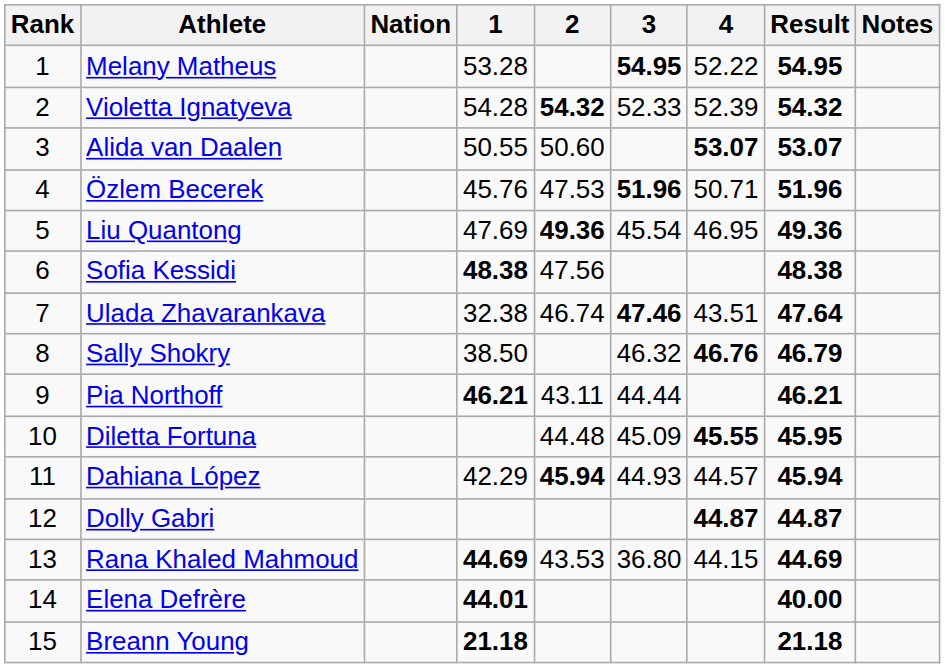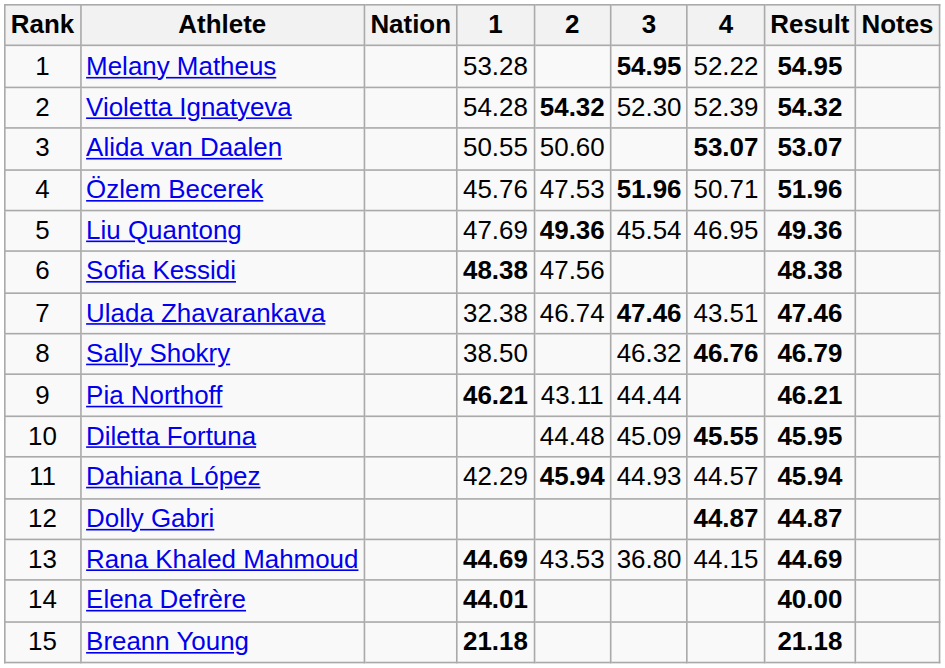Violetta Ignatyeva | 3: 52.33 -> 52.30
Ulada Zhavarankava | Result: 47.64 -> 47.46
